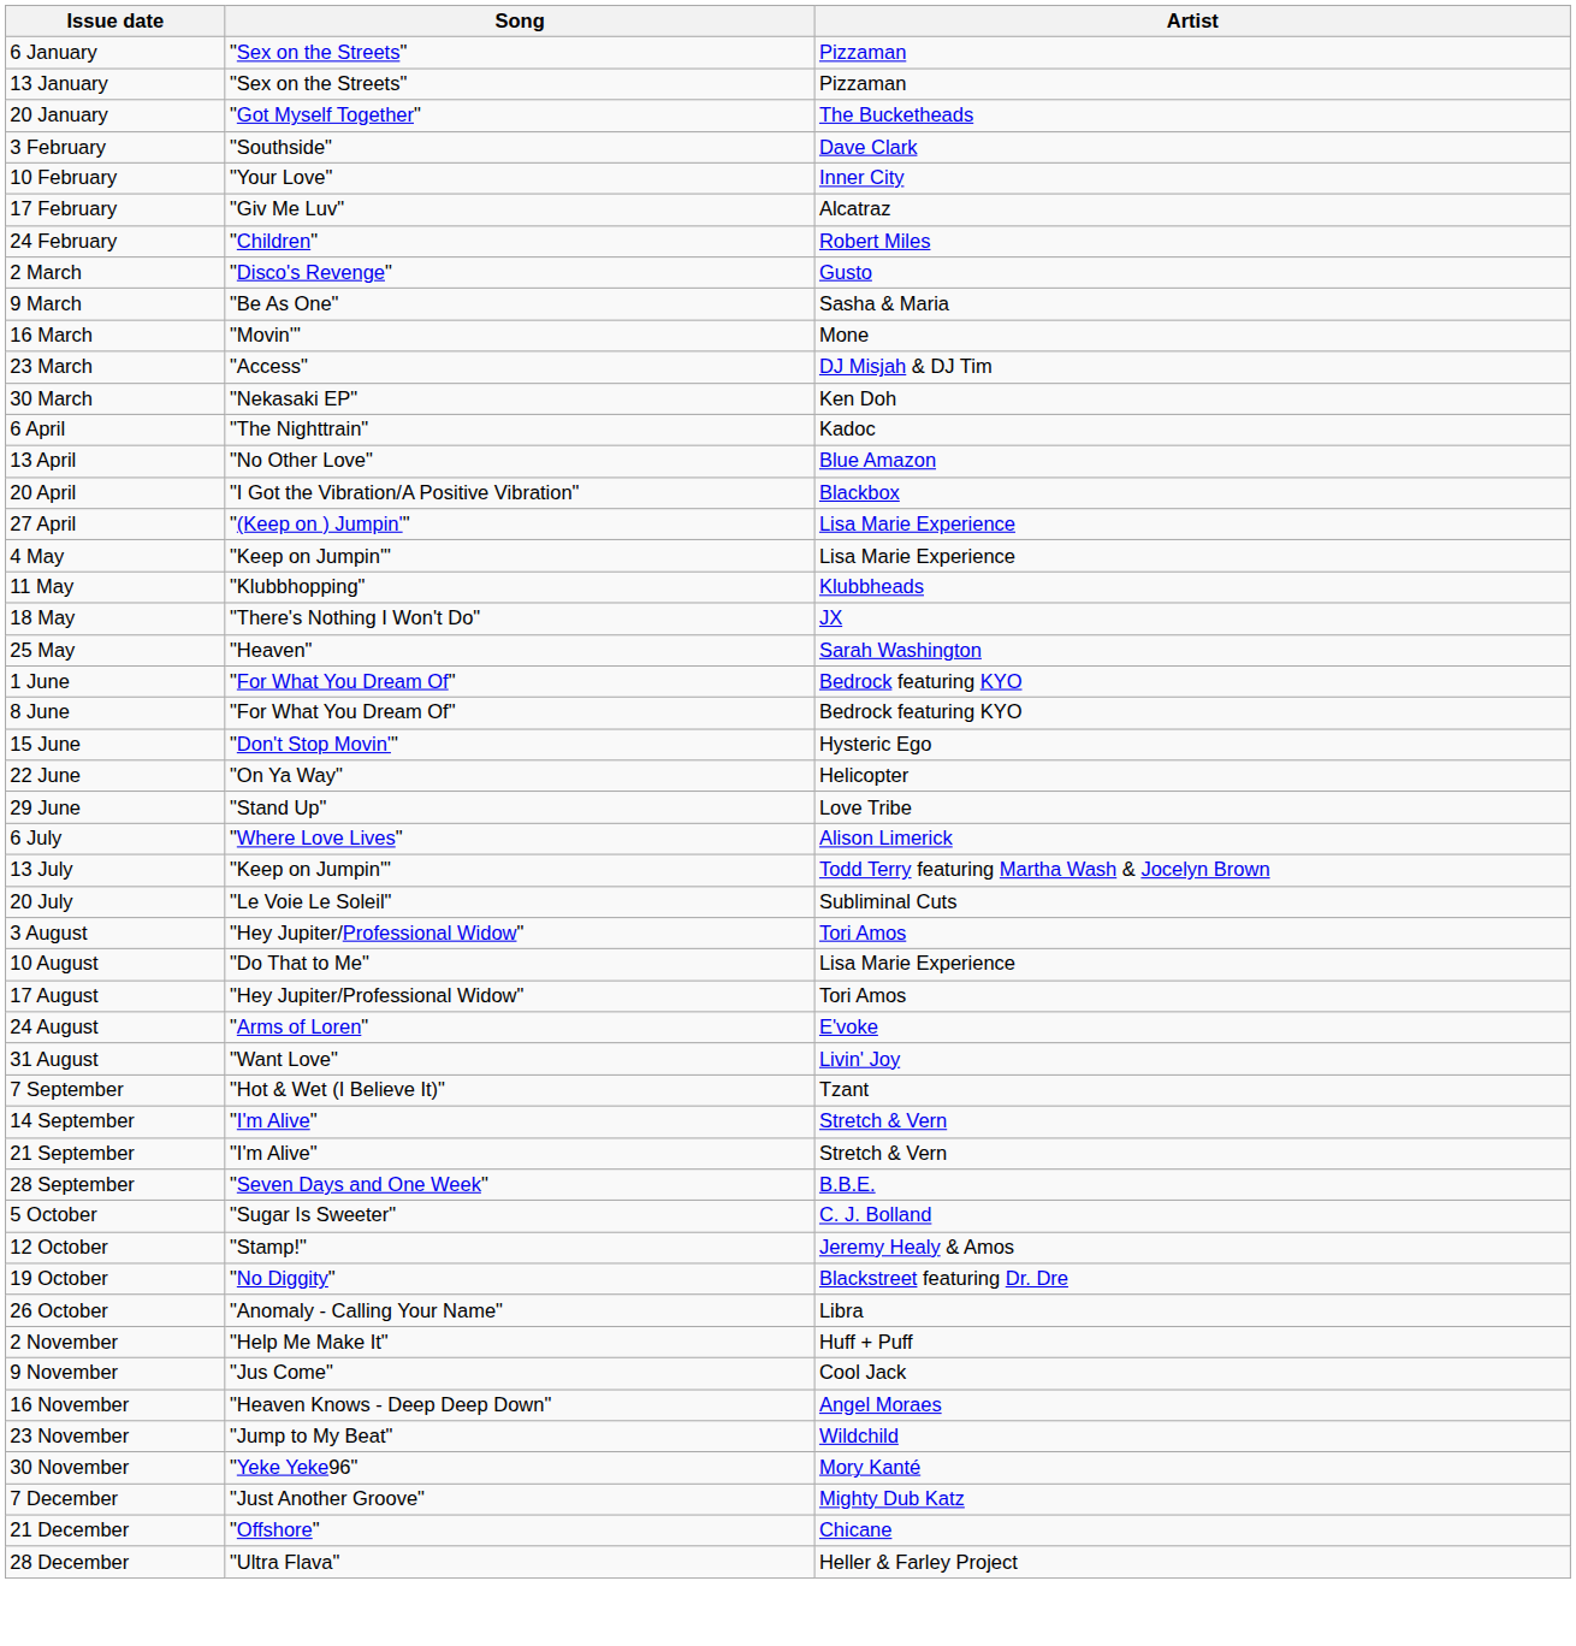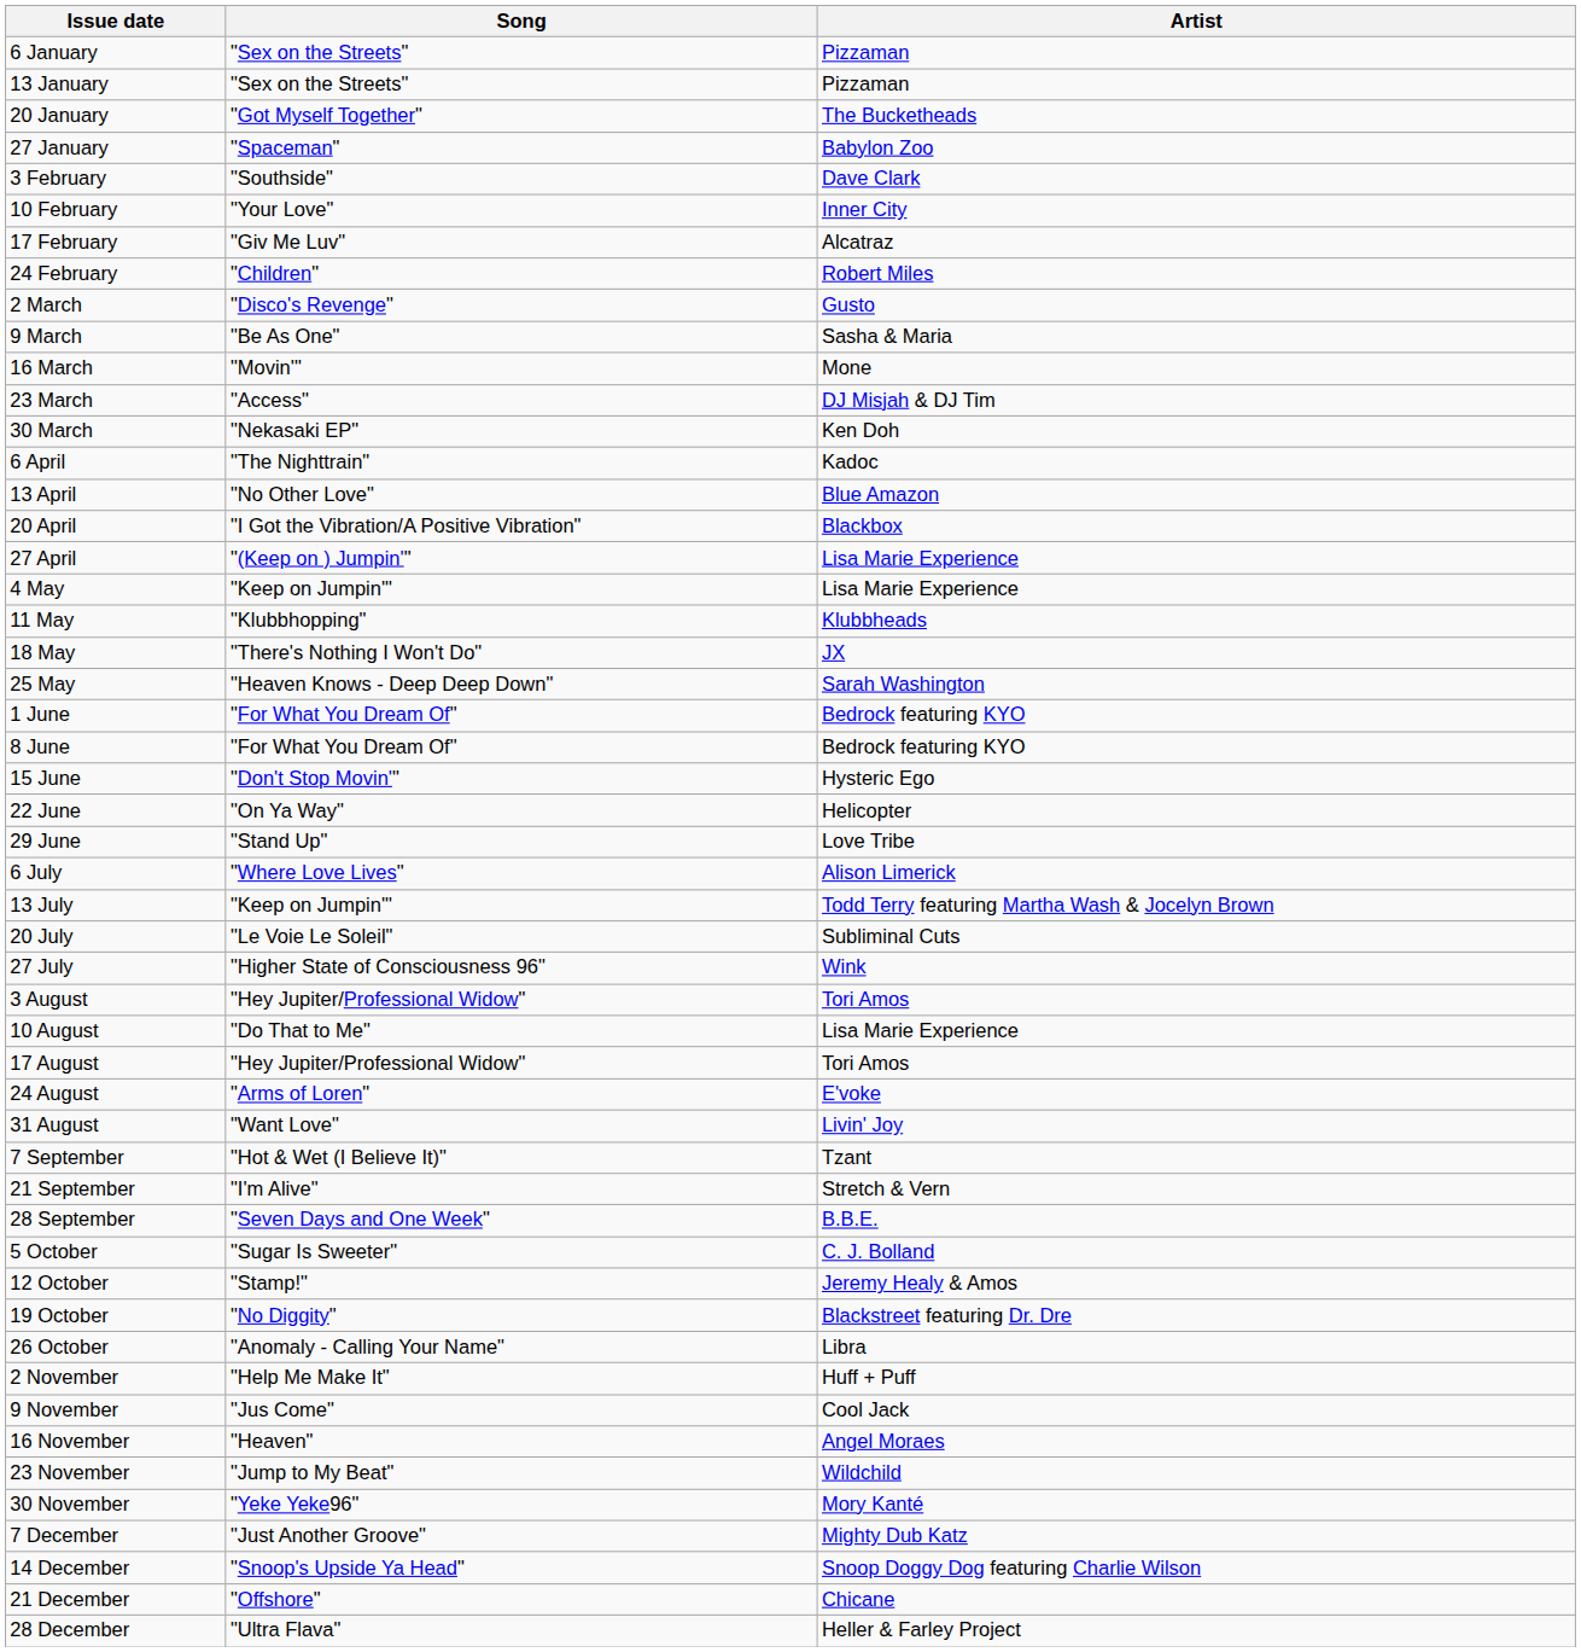+ row: 27 January | "Spaceman" | Babylon Zoo
25 May | Song: "Heaven" -> "Heaven Knows - Deep Deep Down"
+ row: 27 July | "Higher State of Consciousness 96" | Wink
- row: 14 September | "I'm Alive" | Stretch & Vern
16 November | Song: "Heaven Knows - Deep Deep Down" -> "Heaven"
+ row: 14 December | "Snoop's Upside Ya Head" | Snoop Doggy Dog featuring Charlie Wilson
